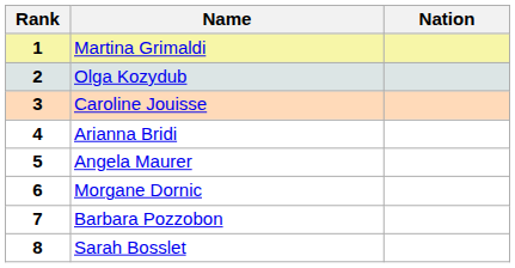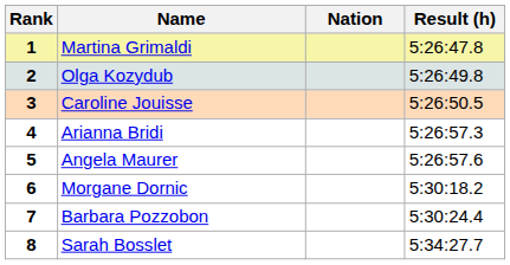+ column: Result (h) | 5:26:47.8 | 5:26:49.8 | 5:26:50.5 | 5:26:57.3 | 5:26:57.6 | 5:30:18.2 | 5:30:24.4 | 5:34:27.7
